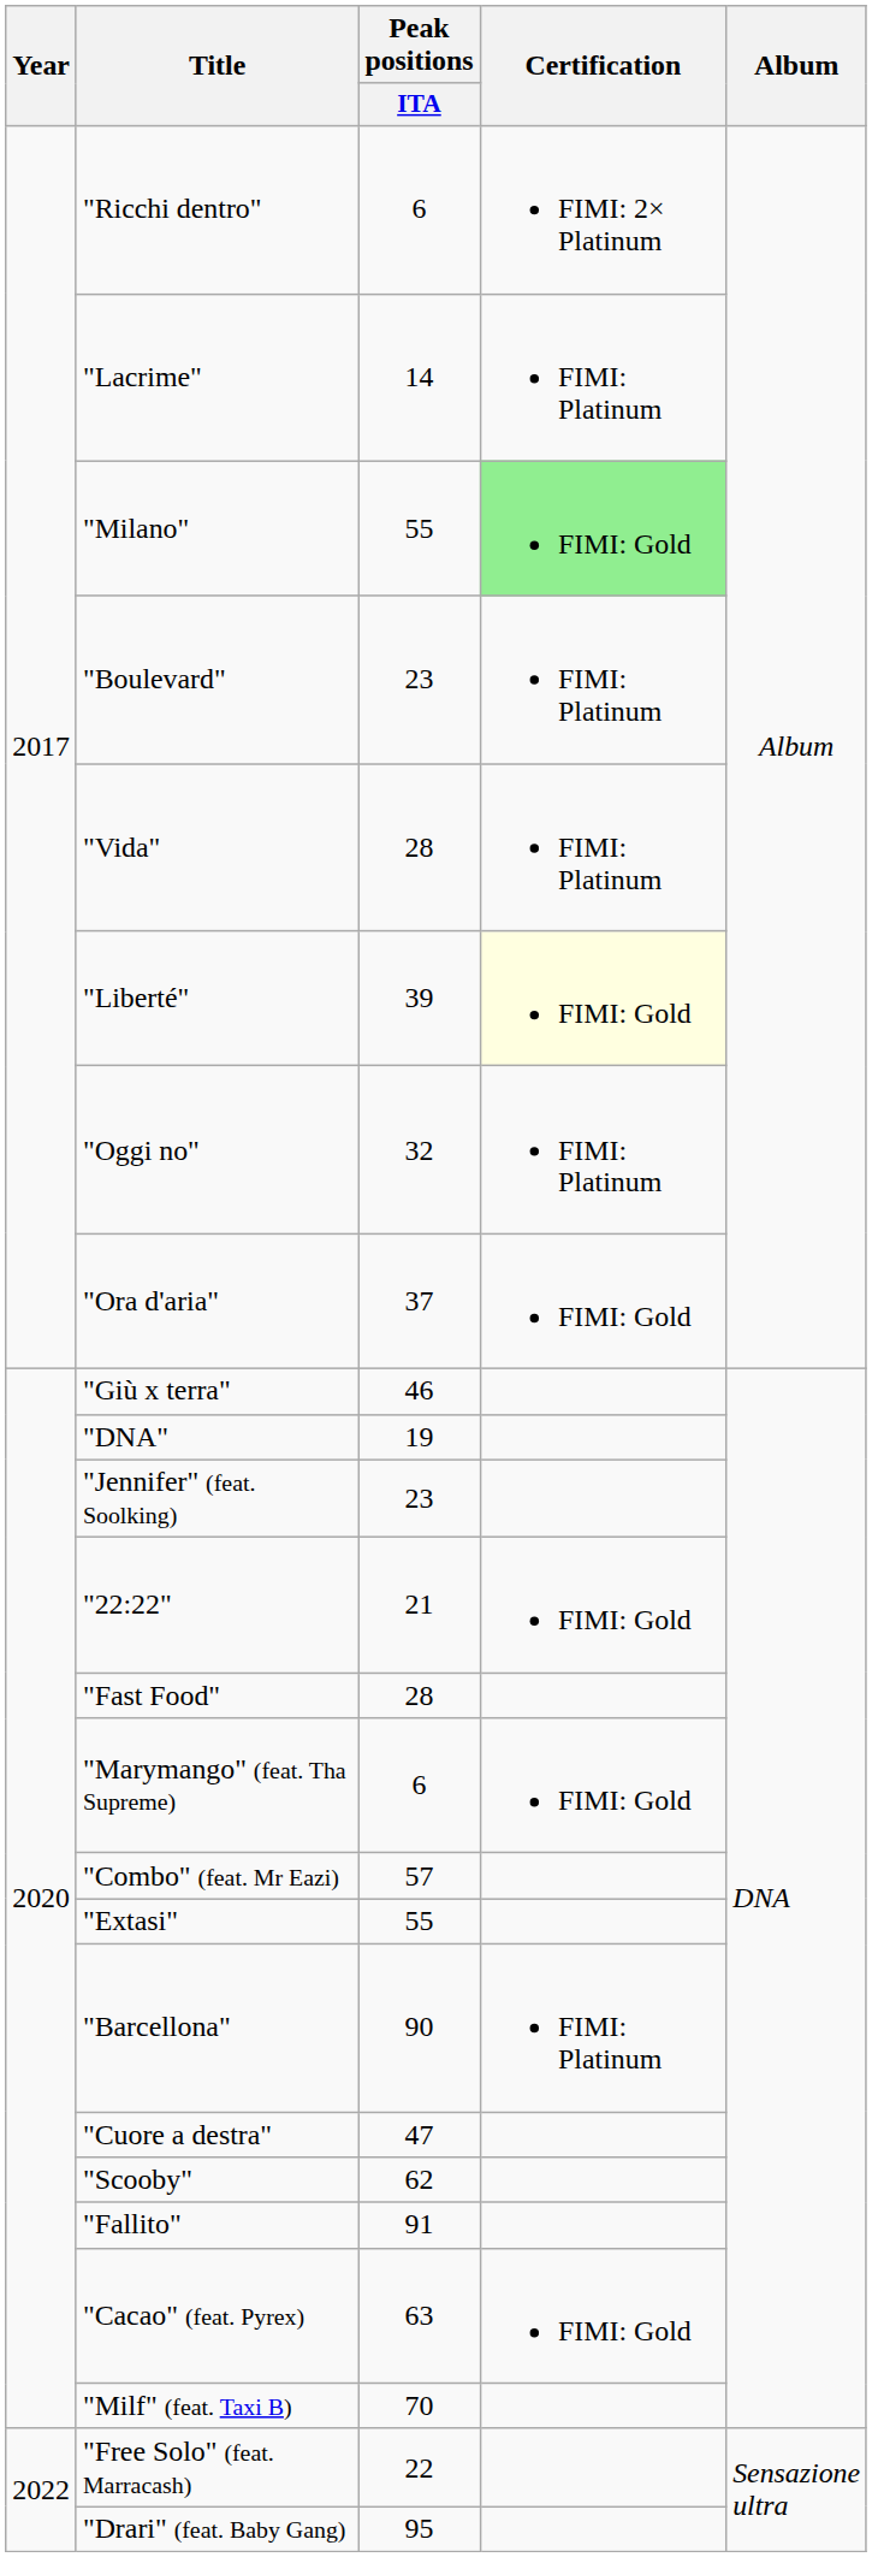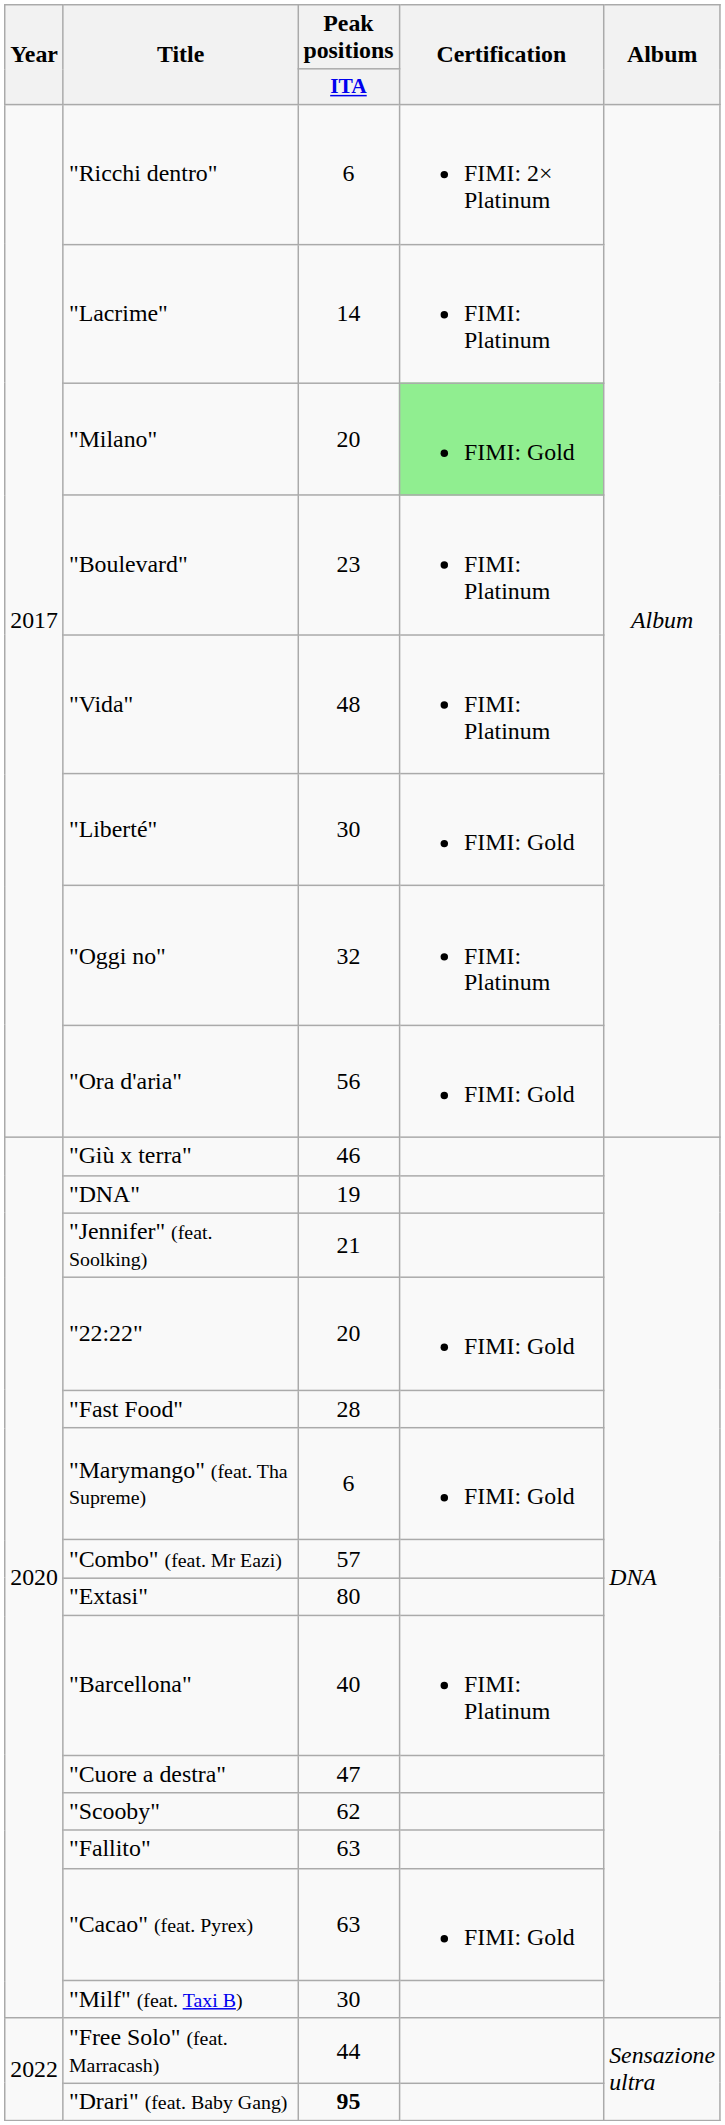"Milano" | Peak positions / ITA: 55 -> 20
"Vida" | Peak positions / ITA: 28 -> 48
"Liberté" | Peak positions / ITA: 39 -> 30
"Liberté" | Certification: lightyellow background -> no background
"Ora d'aria" | Peak positions / ITA: 37 -> 56
"Jennifer" (feat. Soolking) | Peak positions / ITA: 23 -> 21
"22:22" | Peak positions / ITA: 21 -> 20
"Extasi" | Peak positions / ITA: 55 -> 80
"Barcellona" | Peak positions / ITA: 90 -> 40
"Fallito" | Peak positions / ITA: 91 -> 63
"Milf" (feat. Taxi B) | Peak positions / ITA: 70 -> 30
"Free Solo" (feat. Marracash) | Peak positions / ITA: 22 -> 44
"Drari" (feat. Baby Gang) | Peak positions / ITA: normal -> bold
